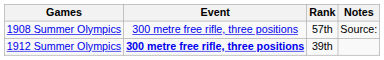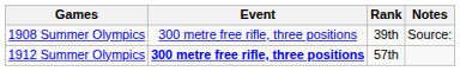1908 Summer Olympics | Rank: 57th -> 39th
1912 Summer Olympics | Rank: 39th -> 57th
